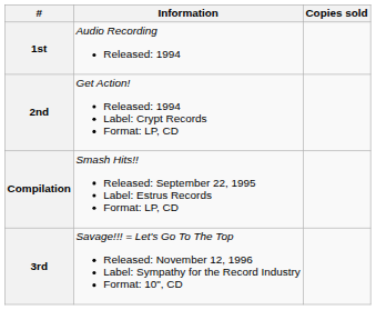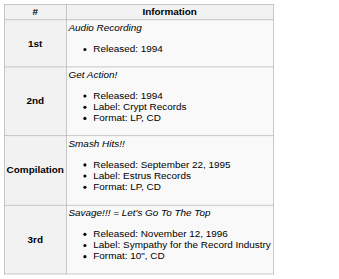- column: Copies sold
